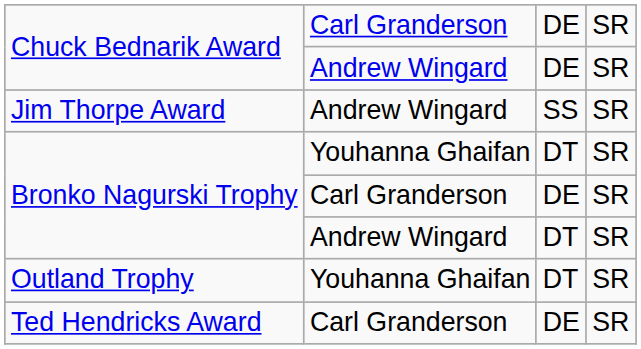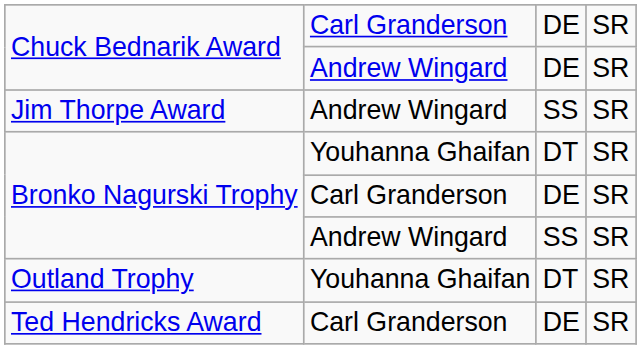Bronko Nagurski Trophy / Andrew Wingard | column 3: DT -> SS
